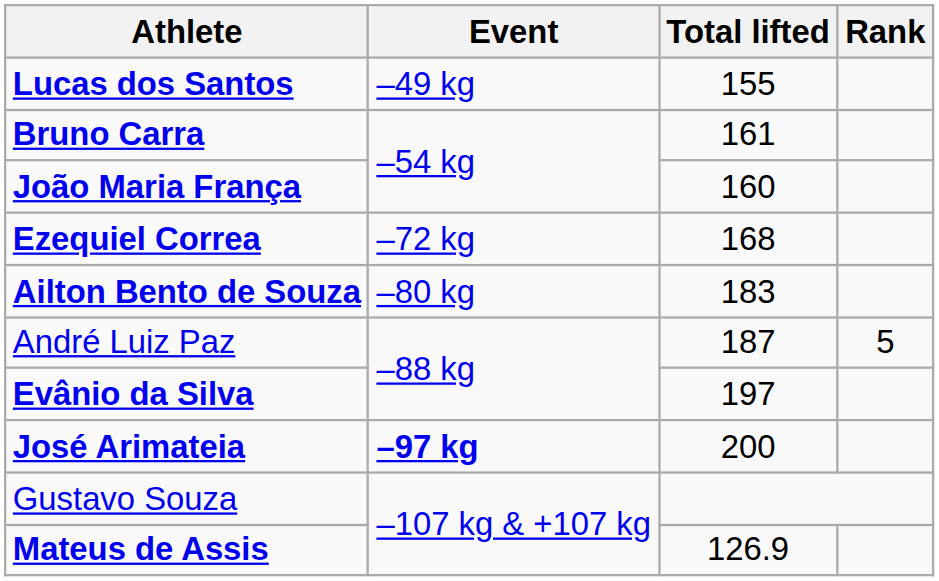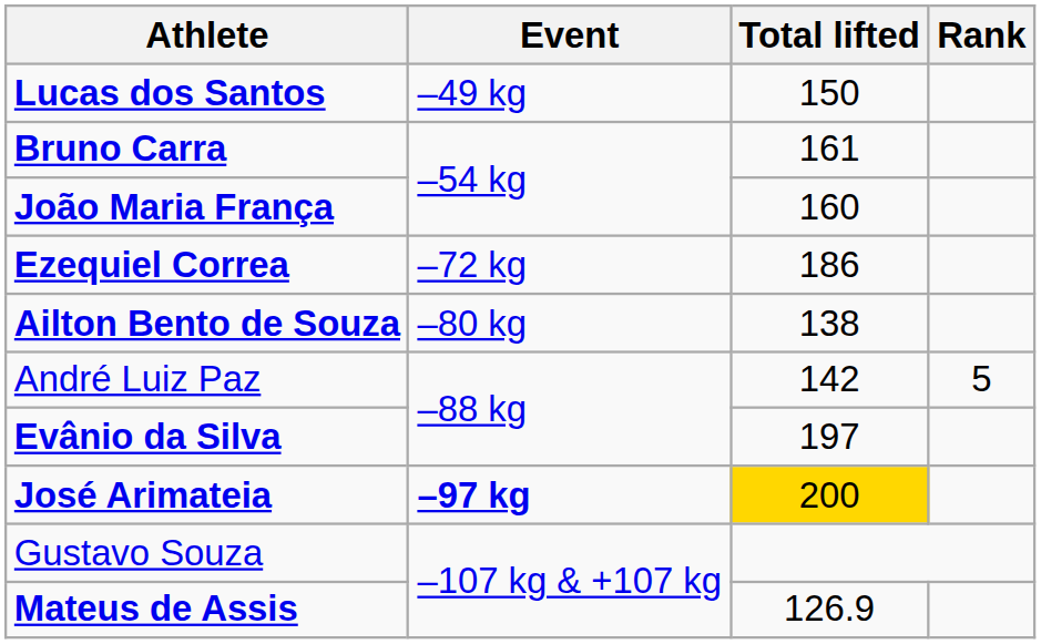Lucas dos Santos | Total lifted: 155 -> 150
Ezequiel Correa | Total lifted: 168 -> 186
Ailton Bento de Souza | Total lifted: 183 -> 138
André Luiz Paz | Total lifted: 187 -> 142
José Arimateia | Total lifted: no background -> gold background
